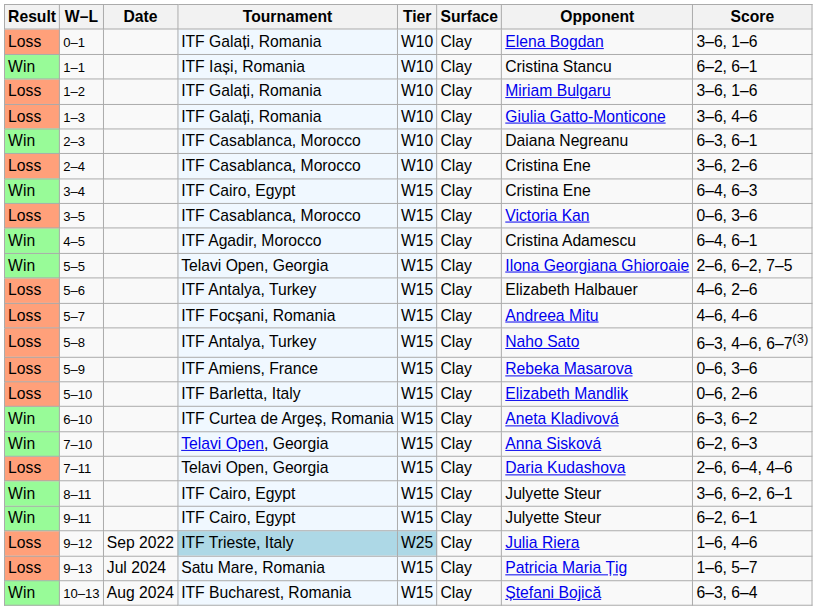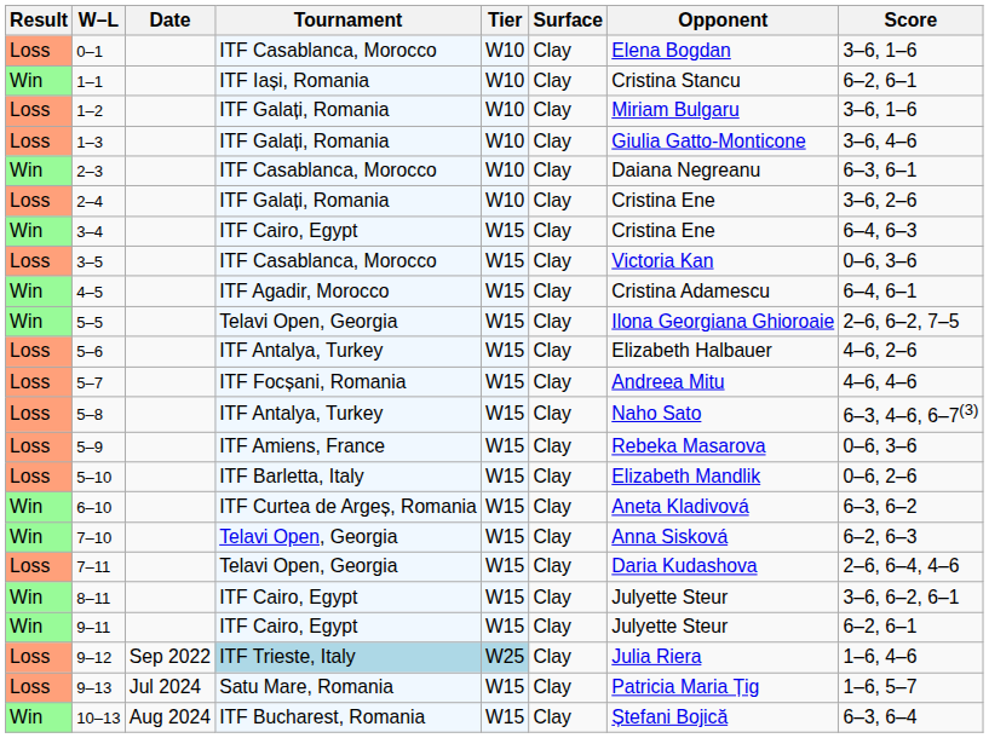0–1 | Tournament: ITF Galați, Romania -> ITF Casablanca, Morocco
2–4 | Tournament: ITF Casablanca, Morocco -> ITF Galați, Romania
